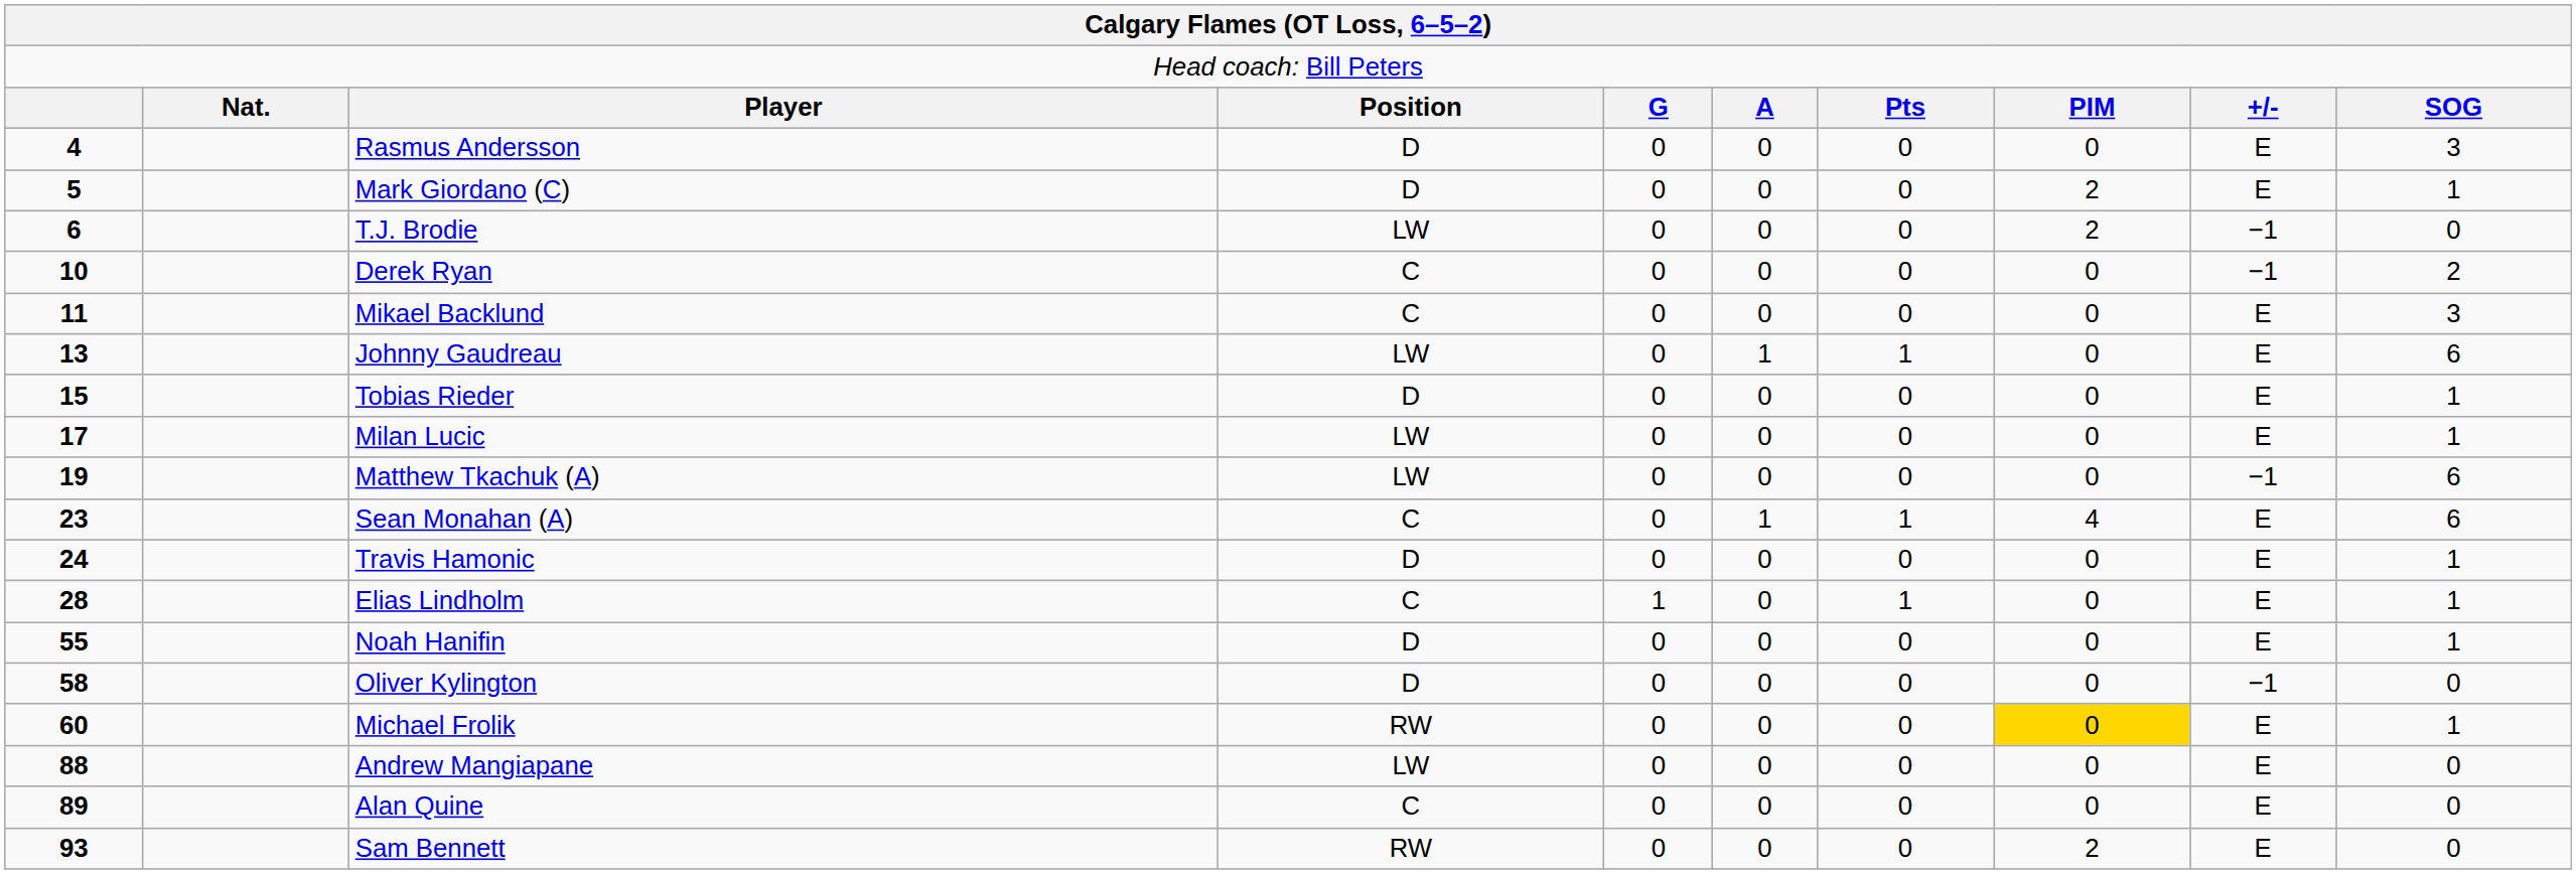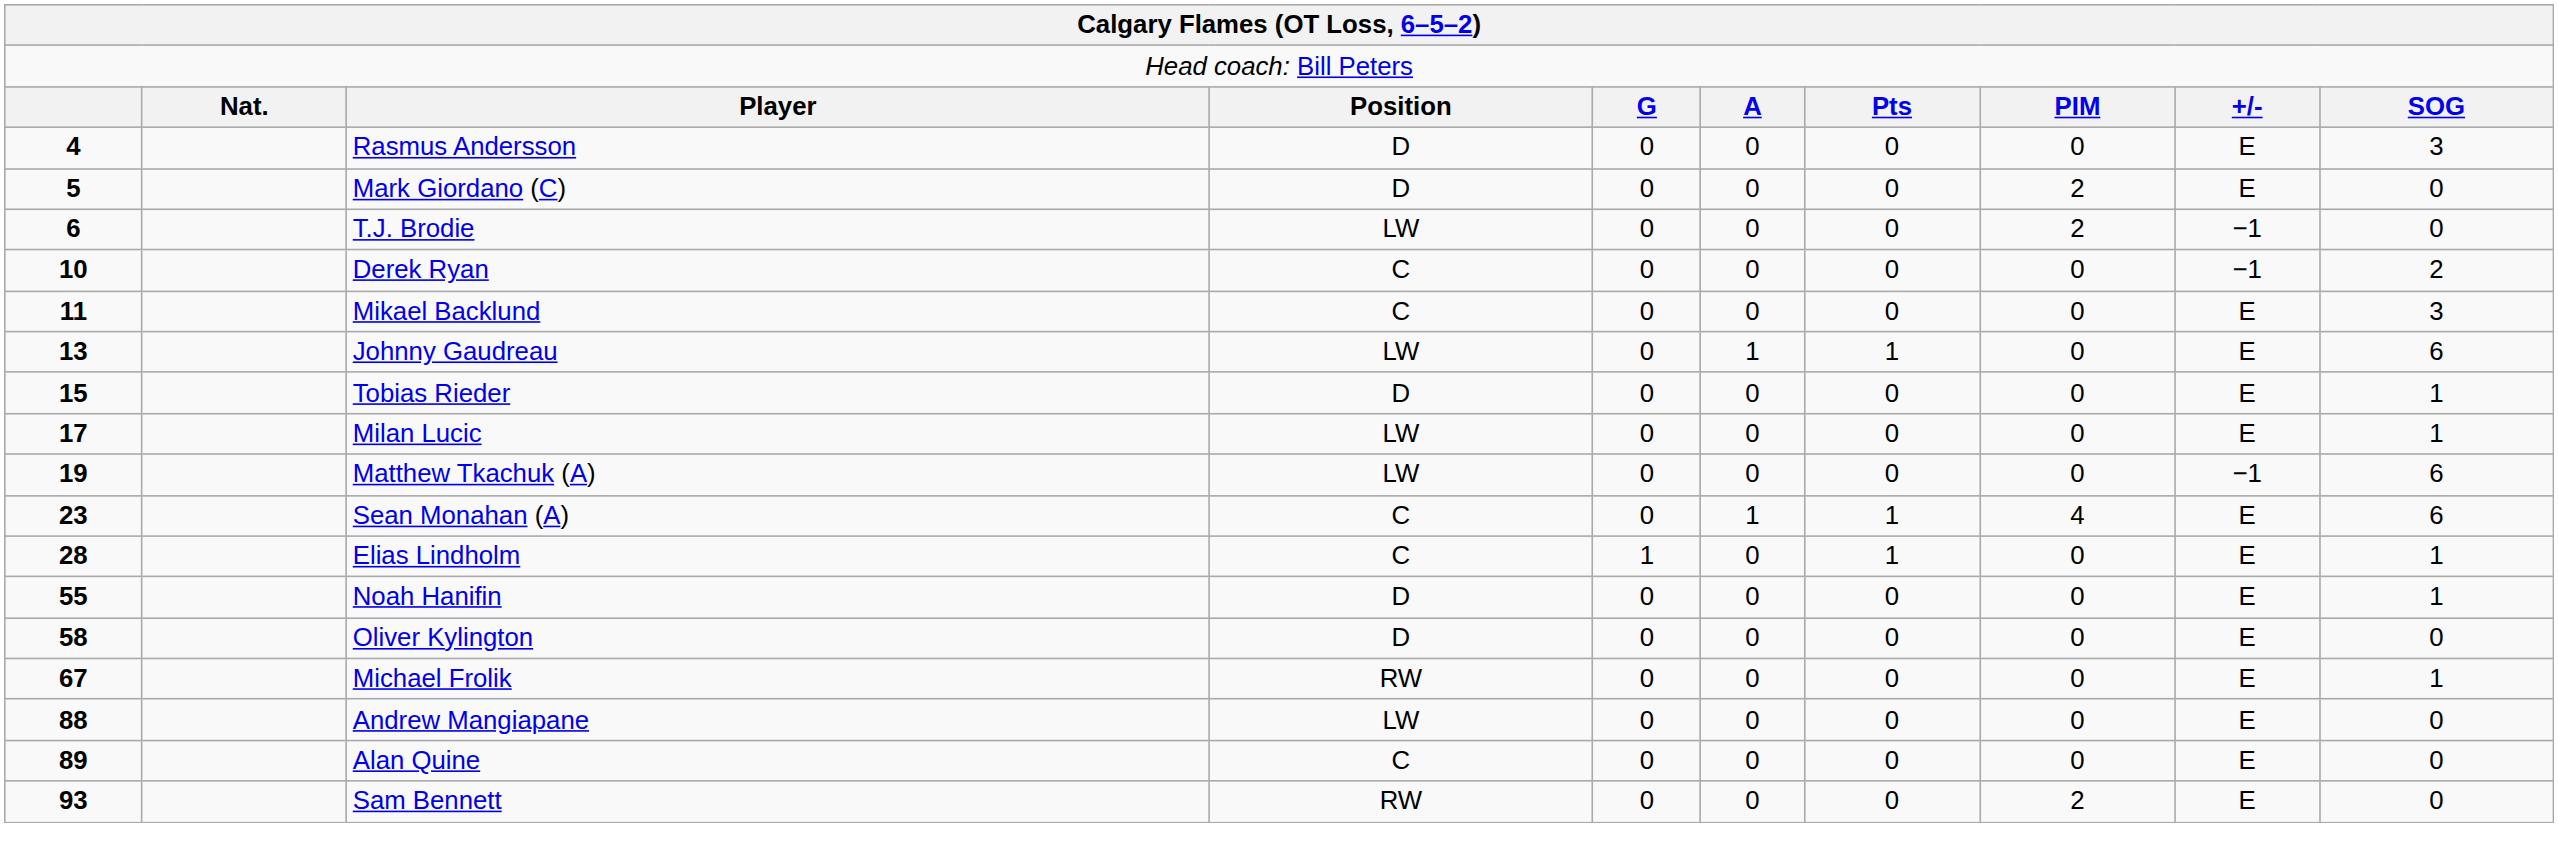Mark Giordano (C) | column 10: 1 -> 0
- row: 24 | Travis Hamonic | D | 0 | 0 | 0 | 0 | E | 1
Oliver Kylington | column 9: −1 -> E
Michael Frolik | column 1: 60 -> 67
Michael Frolik | column 8: gold background -> no background
